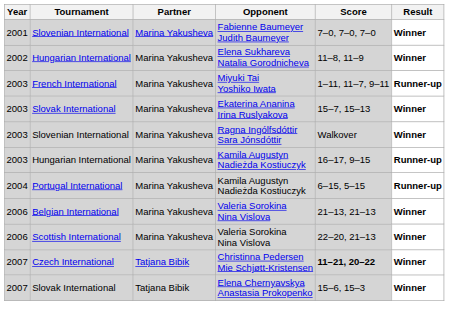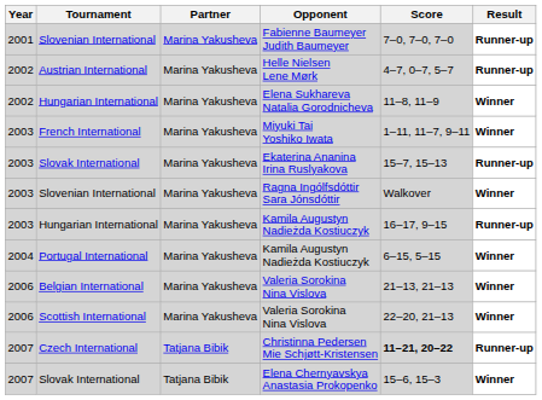Fabienne Baumeyer Judith Baumeyer | Result: Winner -> Runner-up
+ row: 2002 | Austrian International | Marina Yakusheva | Helle Nielsen Lene Mørk | 4–7, 0–7, 5–7 | Runner-up
Miyuki Tai Yoshiko Iwata | Result: Runner-up -> Winner
Ekaterina Ananina Irina Ruslyakova | Result: Winner -> Runner-up
Portugal International / Kamila Augustyn Nadieżda Kostiuczyk | Result: Runner-up -> Winner
Christinna Pedersen Mie Schjøtt-Kristensen | Result: Winner -> Runner-up
